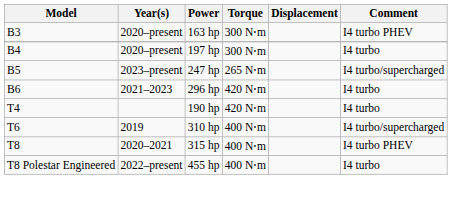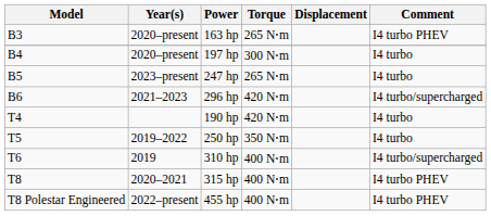163 hp | Torque: 300 N⋅m -> 265 N⋅m
247 hp | Comment: I4 turbo/supercharged -> I4 turbo
296 hp | Comment: I4 turbo -> I4 turbo/supercharged
+ row: T5 | 2019–2022 | 250 hp | 350 N⋅m | I4 turbo
455 hp | Comment: I4 turbo -> I4 turbo PHEV
